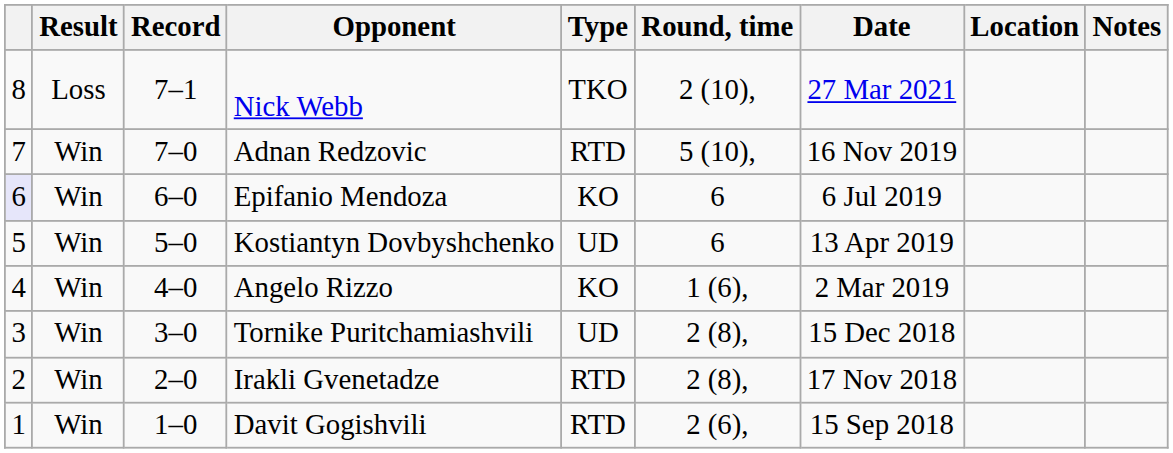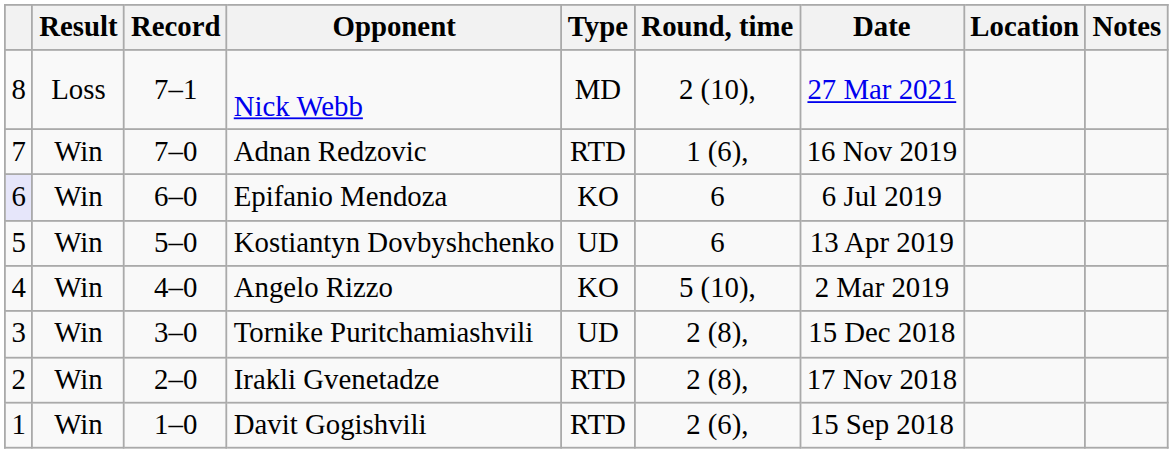Nick Webb | Type: TKO -> MD
Adnan Redzovic | Round, time: 5 (10), -> 1 (6),
Angelo Rizzo | Round, time: 1 (6), -> 5 (10),
